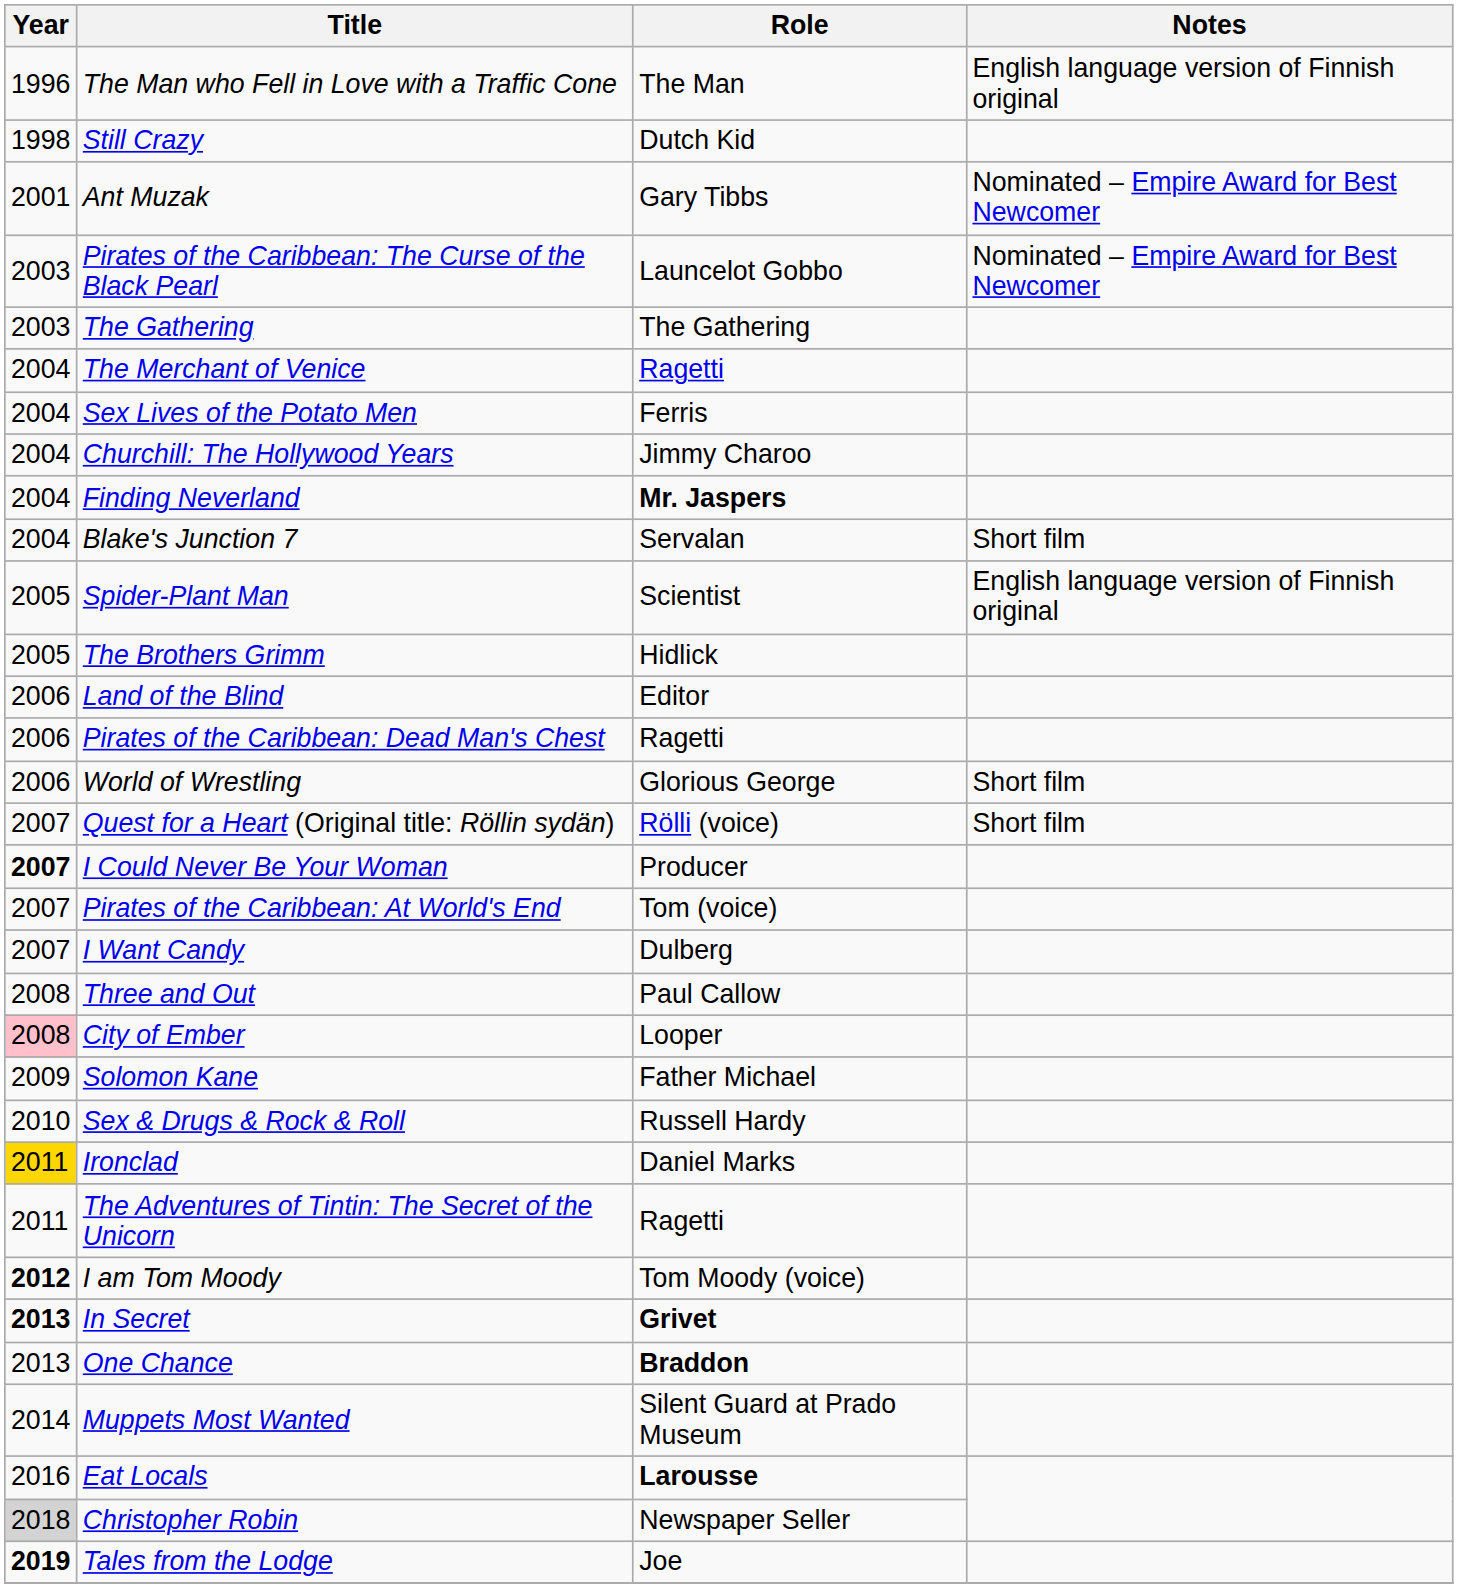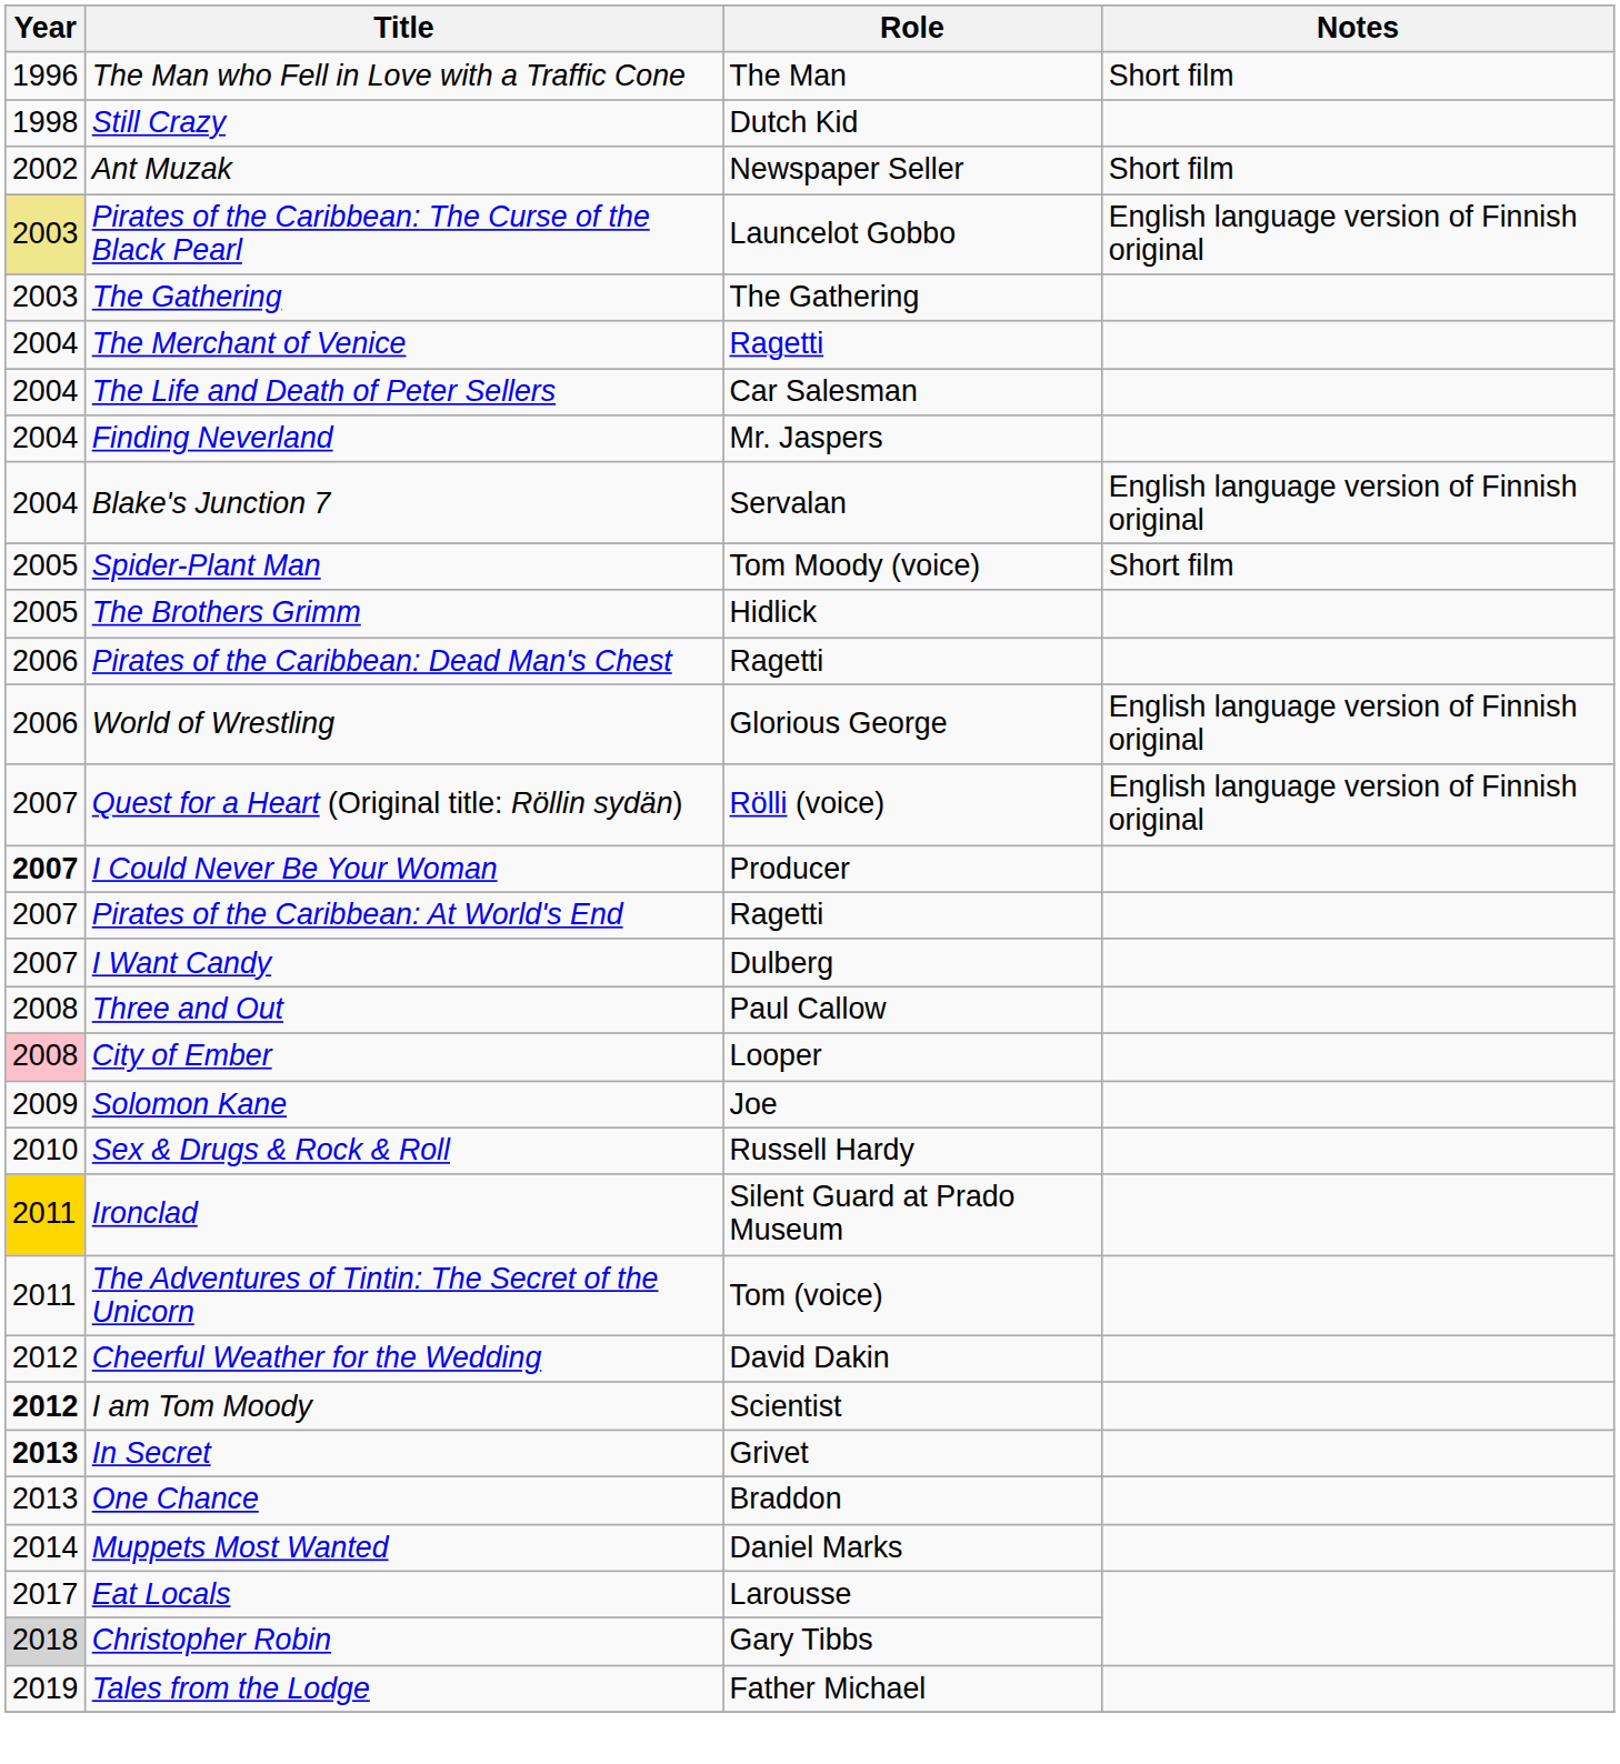The Man who Fell in Love with a Traffic Cone | Notes: English language version of Finnish original -> Short film
Ant Muzak | Year: 2001 -> 2002
Ant Muzak | Role: Gary Tibbs -> Newspaper Seller
Ant Muzak | Notes: Nominated – Empire Award for Best Newcomer -> Short film
Pirates of the Caribbean: The Curse of the Black Pearl | Year: no background -> khaki background
Pirates of the Caribbean: The Curse of the Black Pearl | Notes: Nominated – Empire Award for Best Newcomer -> English language version of Finnish original
- row: 2004 | Sex Lives of the Potato Men | Ferris
+ row: 2004 | The Life and Death of Peter Sellers | Car Salesman
- row: 2004 | Churchill: The Hollywood Years | Jimmy Charoo
Finding Neverland | Role: bold -> normal
Blake's Junction 7 | Notes: Short film -> English language version of Finnish original
Spider-Plant Man | Role: Scientist -> Tom Moody (voice)
Spider-Plant Man | Notes: English language version of Finnish original -> Short film
- row: 2006 | Land of the Blind | Editor
World of Wrestling | Notes: Short film -> English language version of Finnish original
Quest for a Heart (Original title: Röllin sydän) | Notes: Short film -> English language version of Finnish original
Pirates of the Caribbean: At World's End | Role: Tom (voice) -> Ragetti
Solomon Kane | Role: Father Michael -> Joe
Ironclad | Role: Daniel Marks -> Silent Guard at Prado Museum
The Adventures of Tintin: The Secret of the Unicorn | Role: Ragetti -> Tom (voice)
+ row: 2012 | Cheerful Weather for the Wedding | David Dakin
I am Tom Moody | Role: Tom Moody (voice) -> Scientist
In Secret | Role: bold -> normal
One Chance | Role: bold -> normal
Muppets Most Wanted | Role: Silent Guard at Prado Museum -> Daniel Marks
Eat Locals | Year: 2016 -> 2017
Eat Locals | Role: bold -> normal
Christopher Robin | Role: Newspaper Seller -> Gary Tibbs
Tales from the Lodge | Year: bold -> normal
Tales from the Lodge | Role: Joe -> Father Michael
